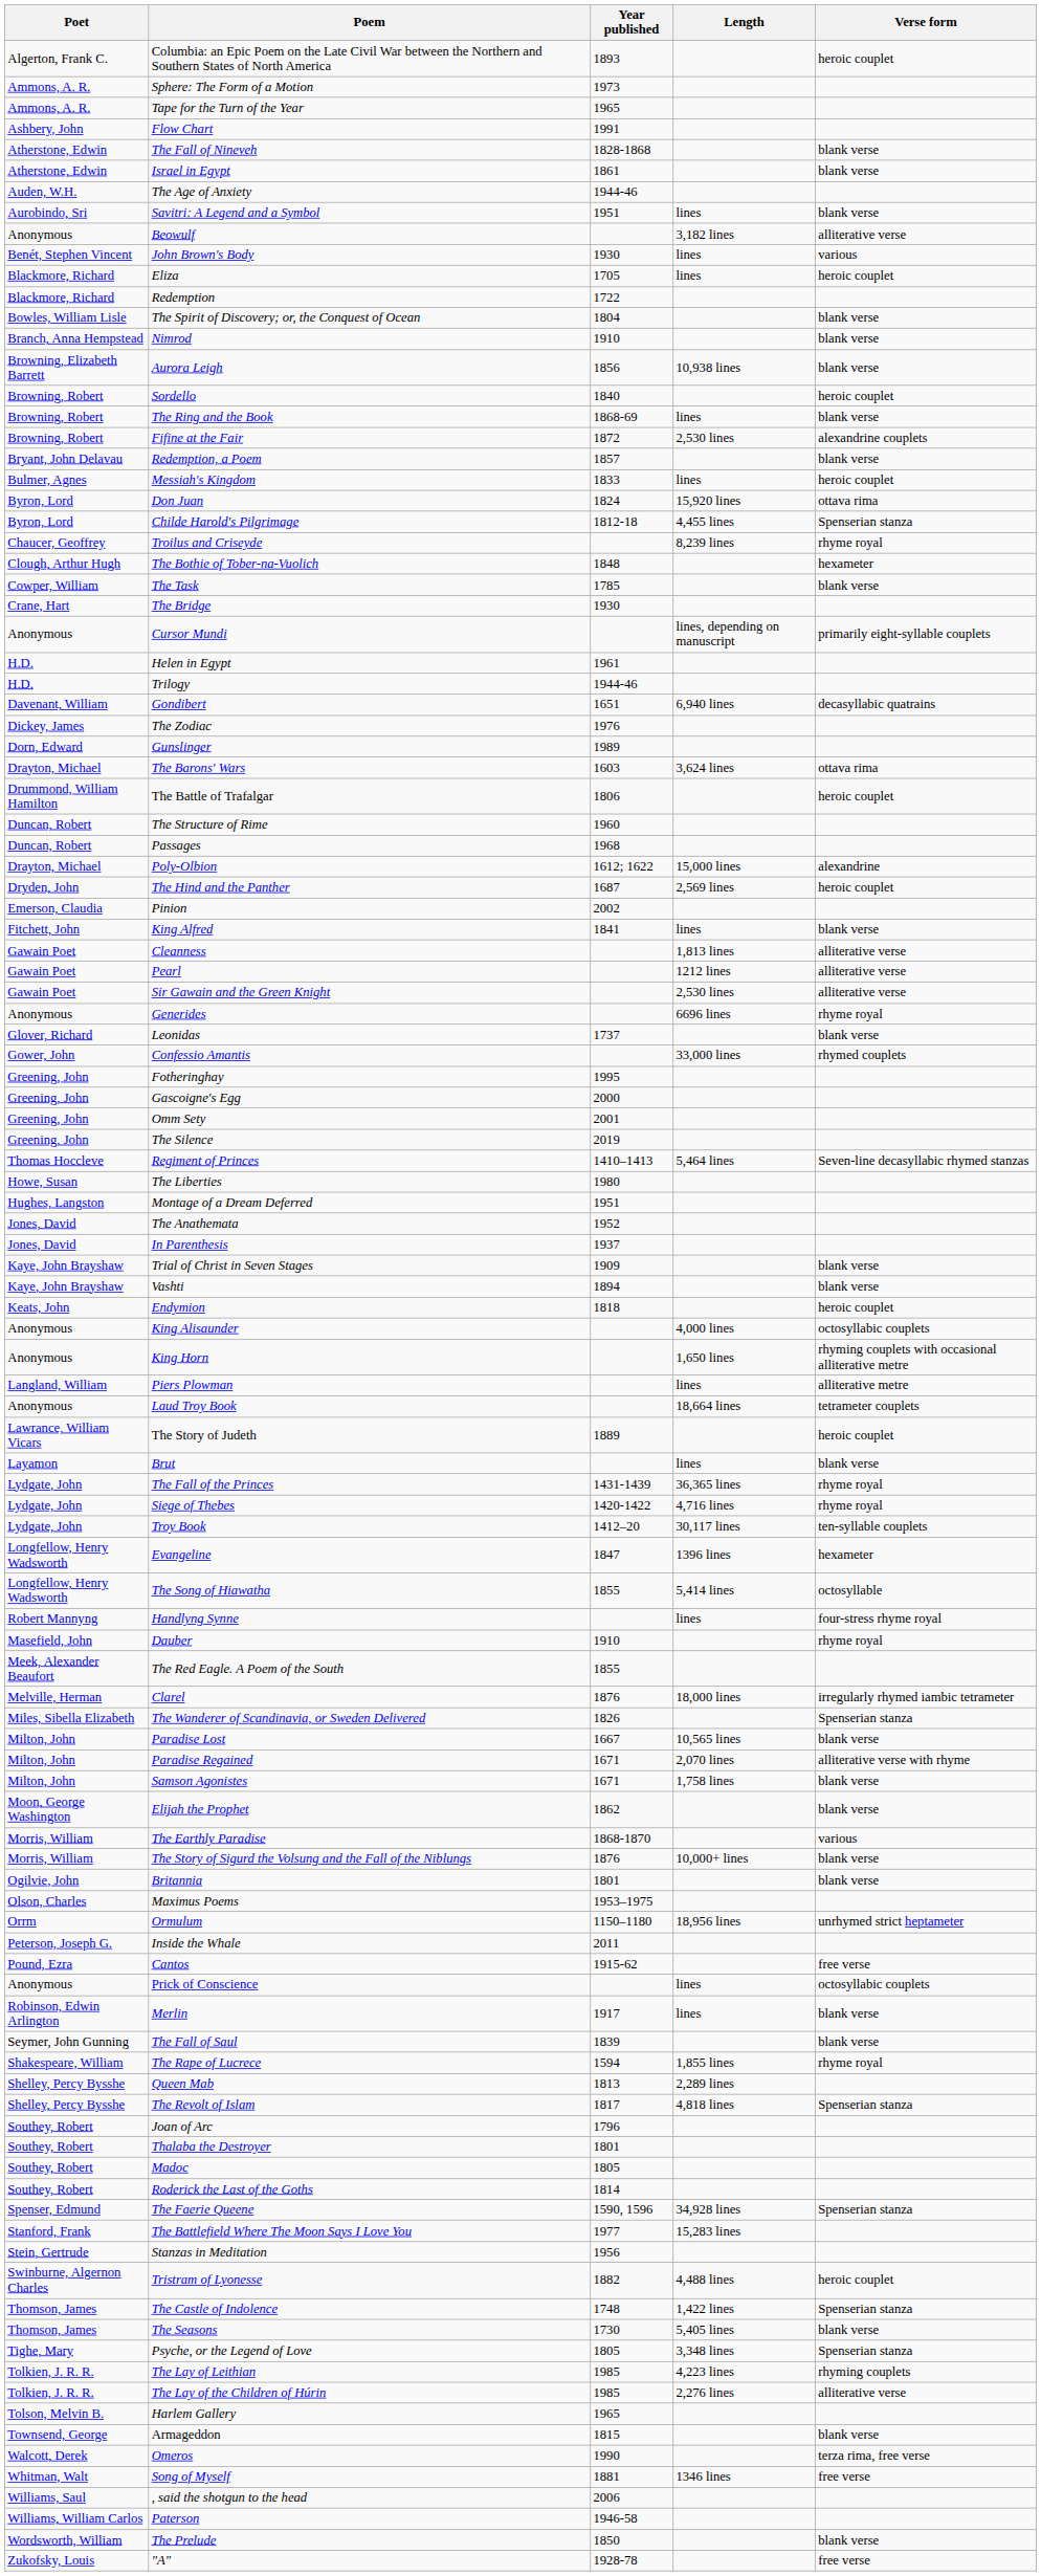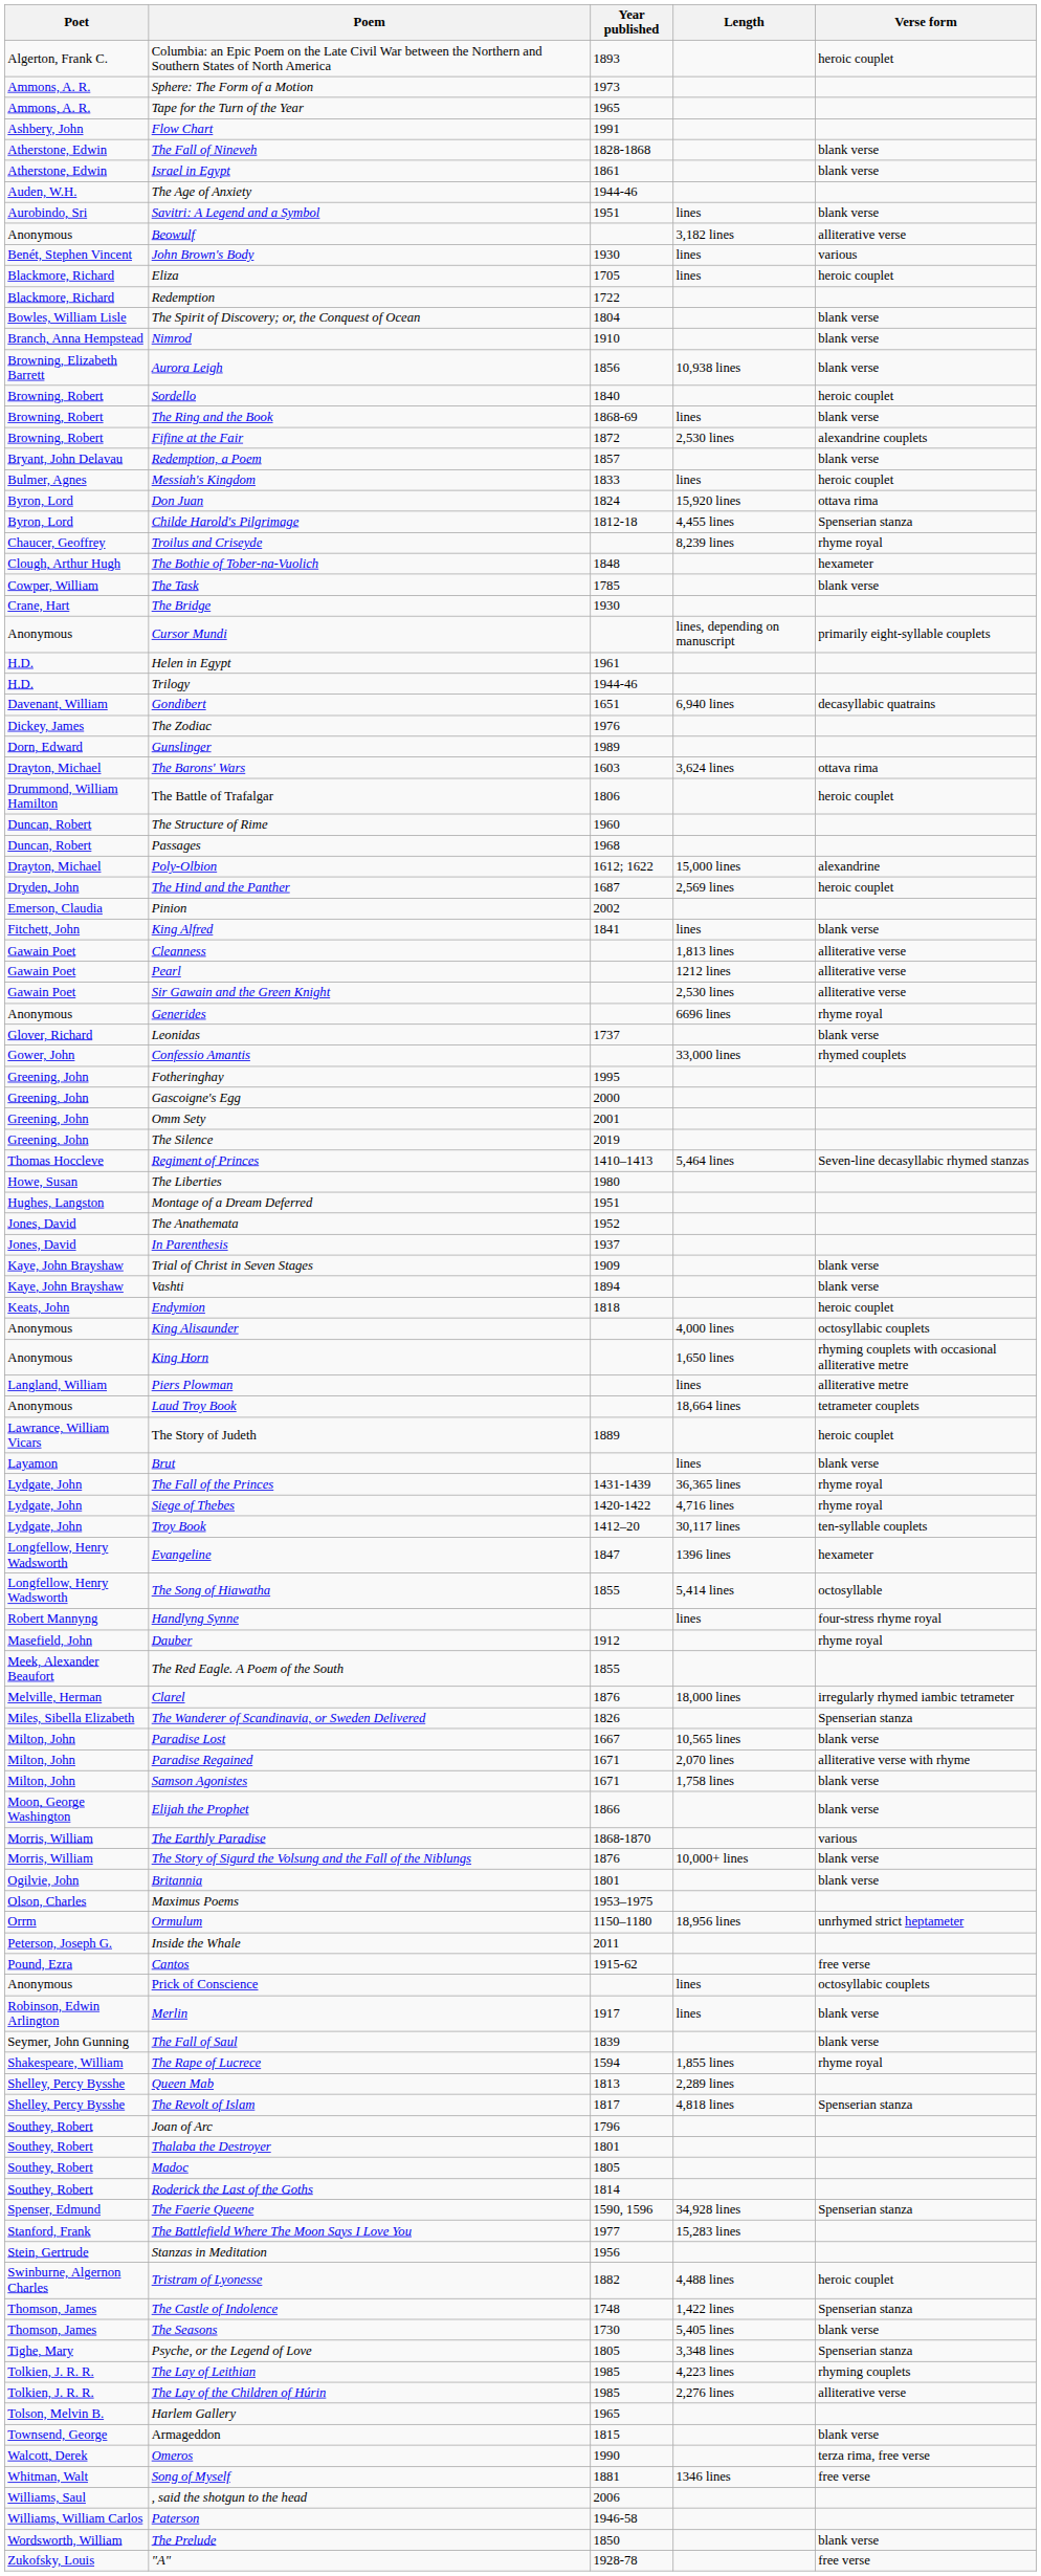Dauber | Year published: 1910 -> 1912
Elijah the Prophet | Year published: 1862 -> 1866
